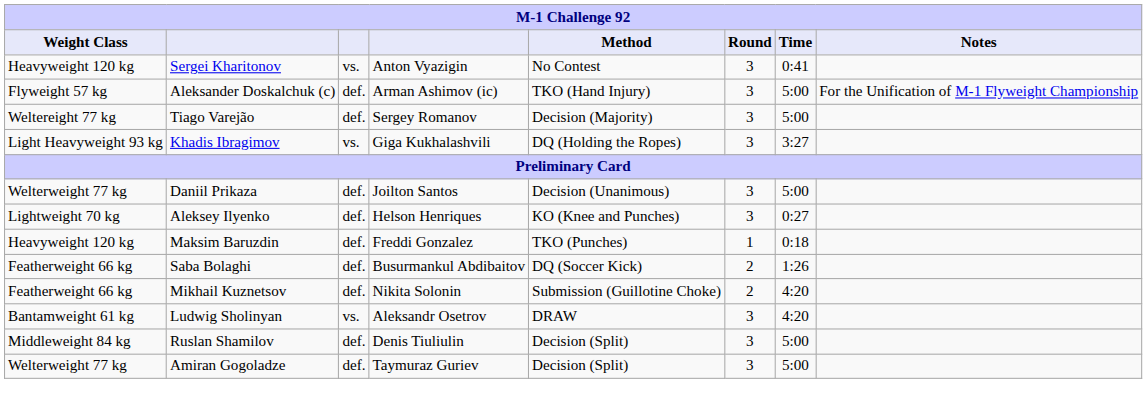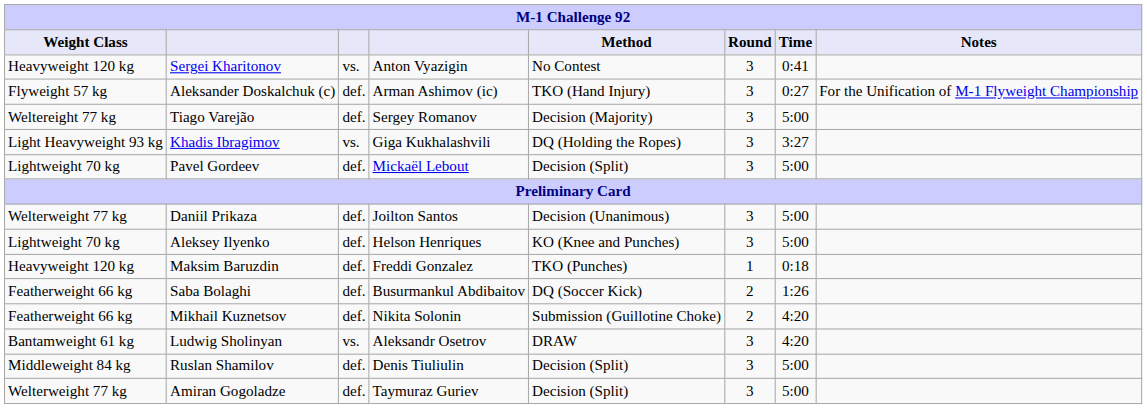Aleksander Doskalchuk (c) | Time: 5:00 -> 0:27
+ row: Lightweight 70 kg | Pavel Gordeev | def. | Mickaël Lebout | Decision (Split) | 3 | 5:00
Aleksey Ilyenko | Time: 0:27 -> 5:00
